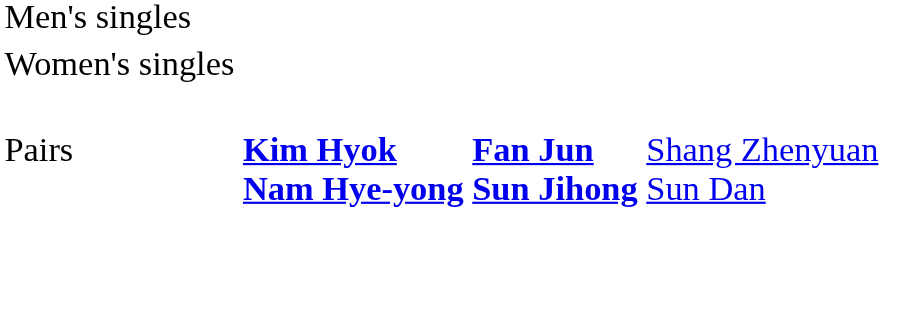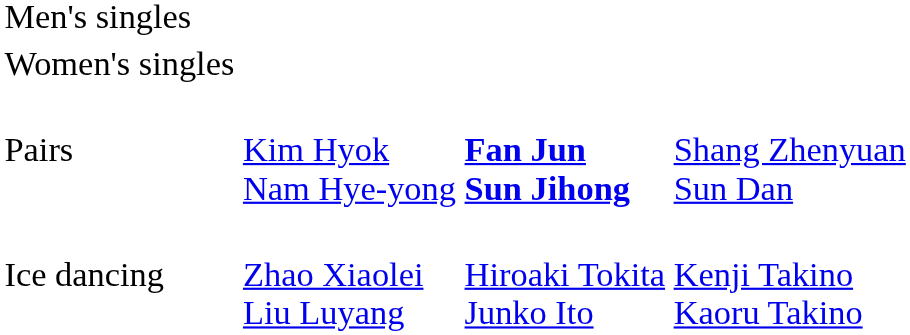Pairs | column 2: bold -> normal
+ row: Ice dancing | Zhao Xiaolei Liu Luyang | Hiroaki Tokita Junko Ito | Kenji Takino Kaoru Takino
